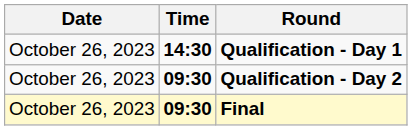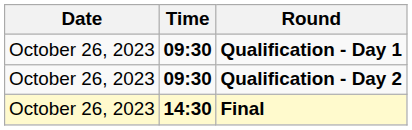Qualification - Day 1 | Time: 14:30 -> 09:30
Final | Time: 09:30 -> 14:30
